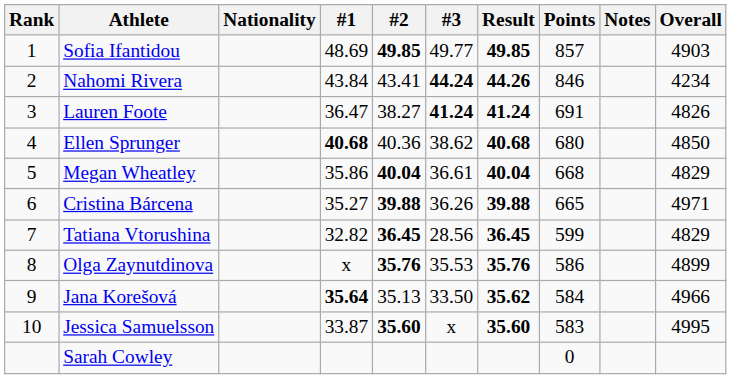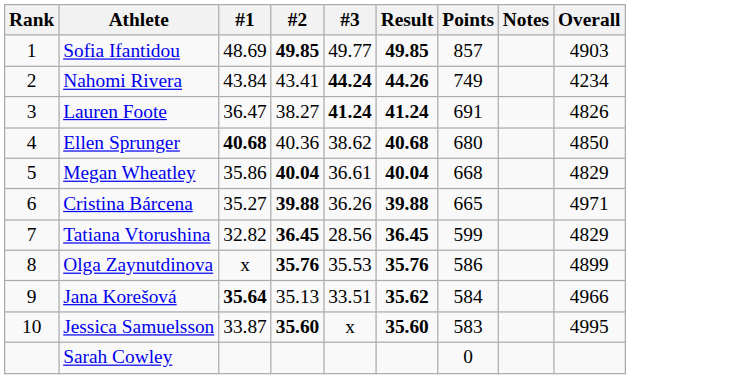- column: Nationality
Nahomi Rivera | Points: 846 -> 749
Jana Korešová | #3: 33.50 -> 33.51
